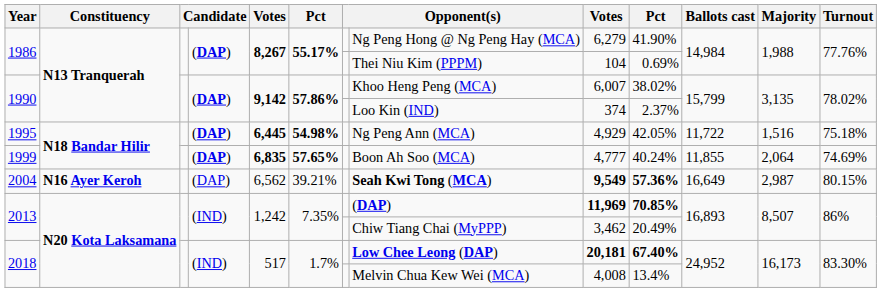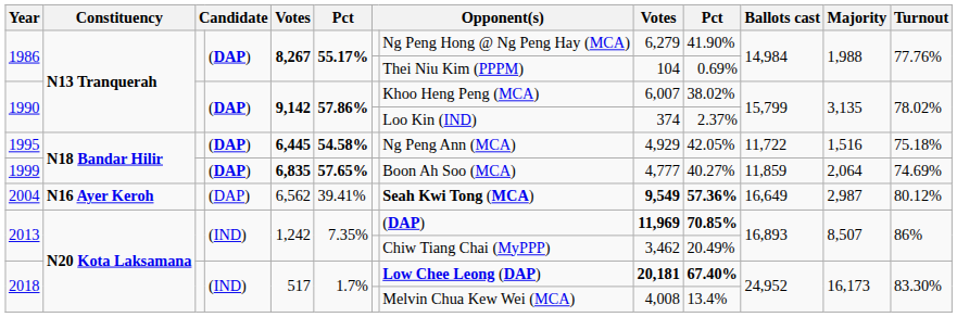1995 | column 6: 54.98% -> 54.58%
1999 | column 10: 40.24% -> 40.27%
1999 | Ballots cast: 11,855 -> 11,859
2004 | column 6: 39.21% -> 39.41%
2004 | Turnout: 80.15% -> 80.12%
